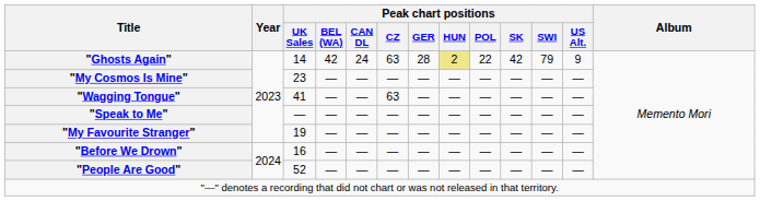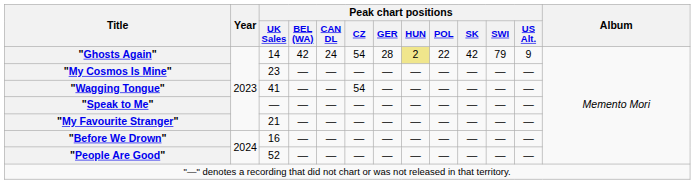"Ghosts Again" | Peak chart positions / CZ: 63 -> 54
"Wagging Tongue" | Peak chart positions / CZ: 63 -> 54
"My Favourite Stranger" | Peak chart positions / UK Sales: 19 -> 21
